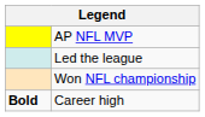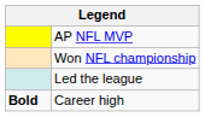rows swapped: Won NFL championship <-> Led the league
